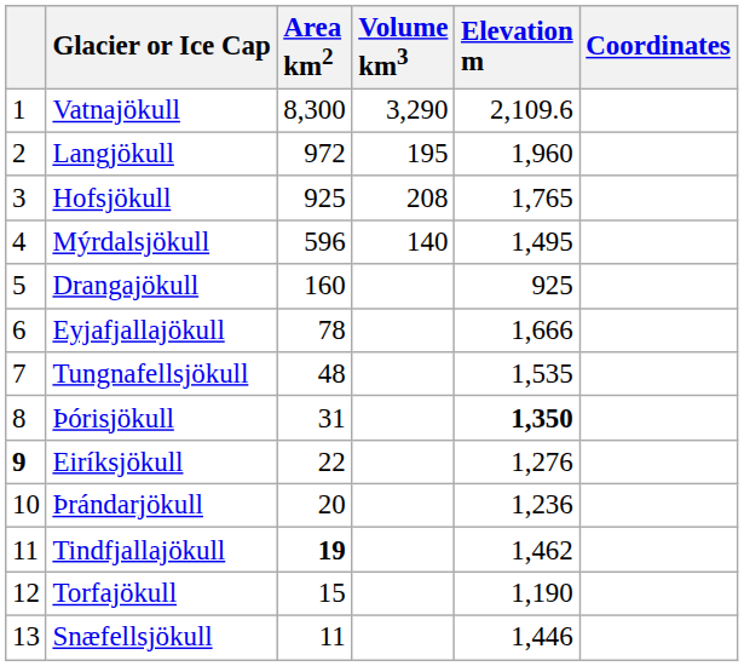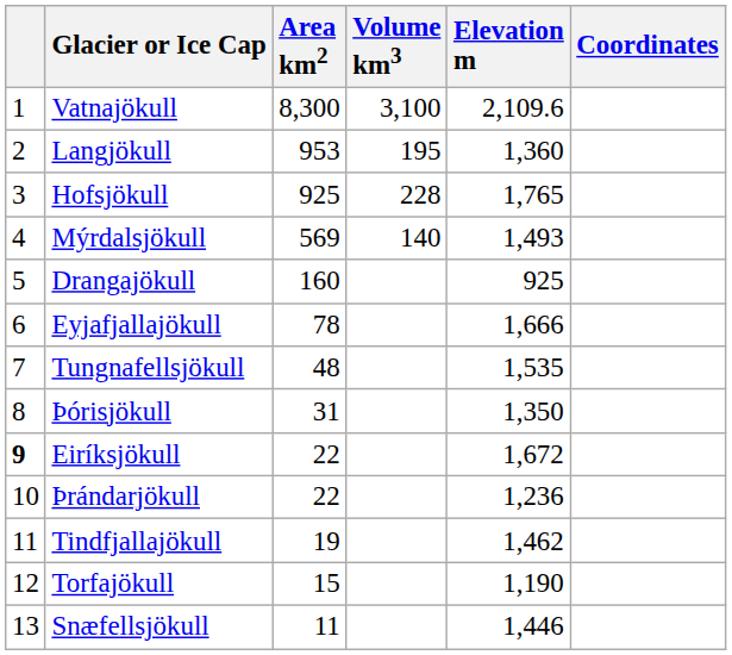Vatnajökull | Volume km3: 3,290 -> 3,100
Langjökull | Area km2: 972 -> 953
Langjökull | Elevation m: 1,960 -> 1,360
Hofsjökull | Volume km3: 208 -> 228
Mýrdalsjökull | Area km2: 596 -> 569
Mýrdalsjökull | Elevation m: 1,495 -> 1,493
Þórisjökull | Elevation m: bold -> normal
Eiríksjökull | Elevation m: 1,276 -> 1,672
Þrándarjökull | Area km2: 20 -> 22
Tindfjallajökull | Area km2: bold -> normal
